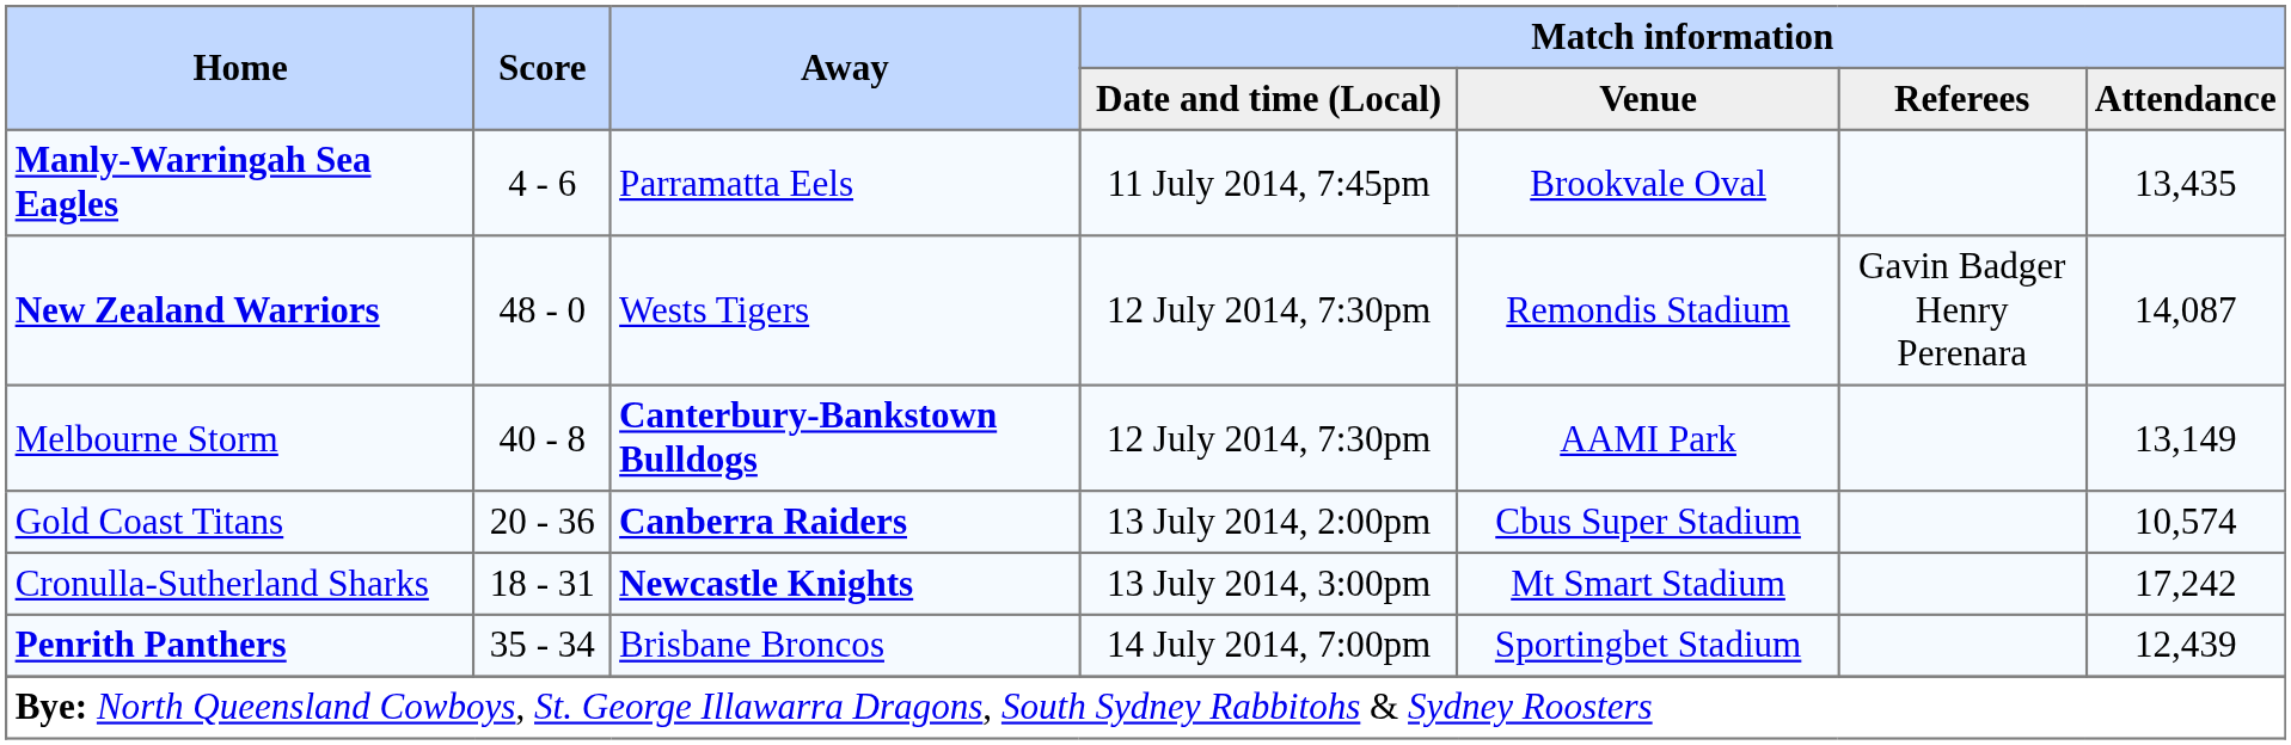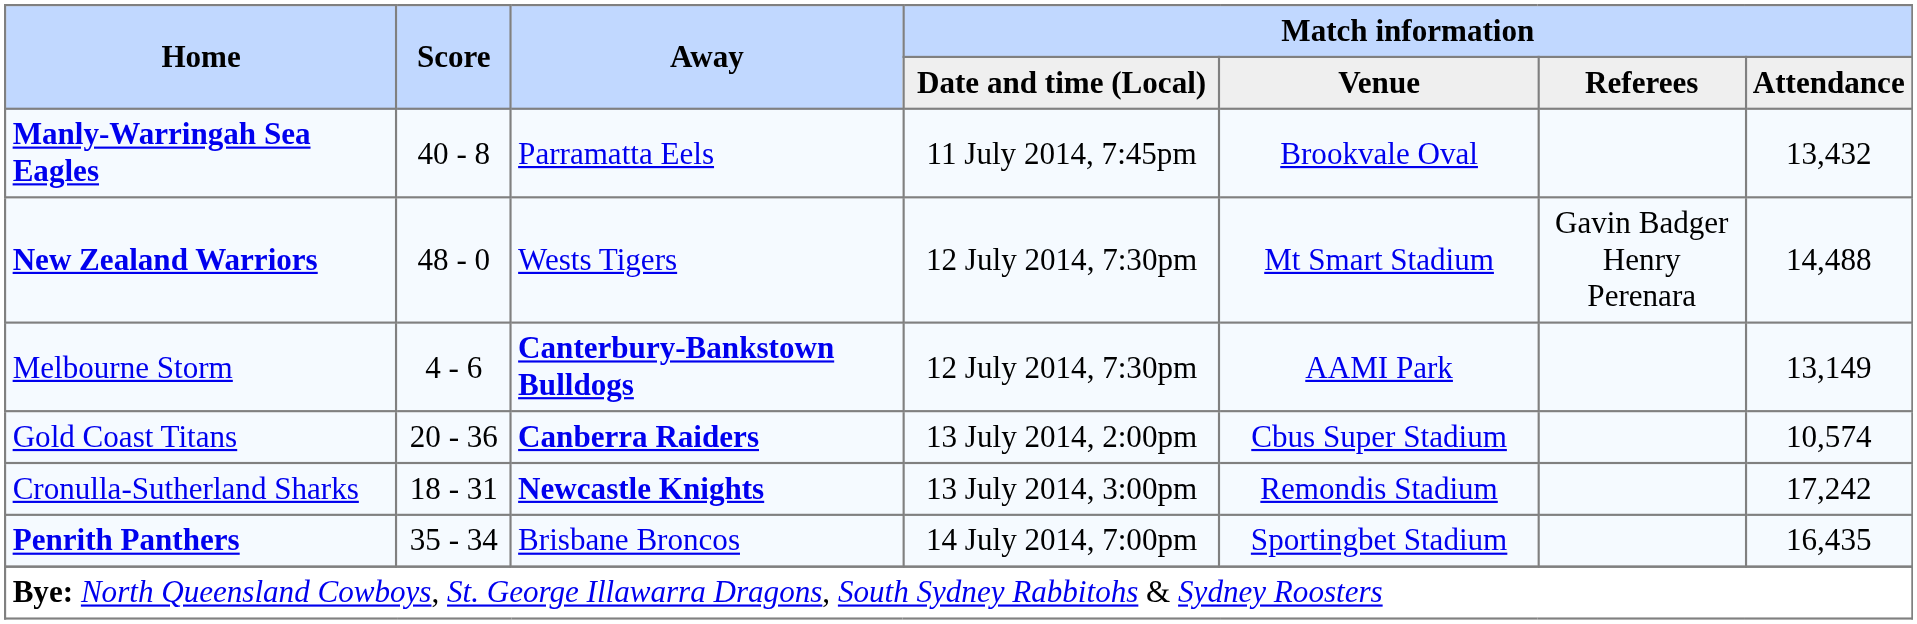Manly-Warringah Sea Eagles | Score: 4 - 6 -> 40 - 8
Manly-Warringah Sea Eagles | Match information / Attendance: 13,435 -> 13,432
New Zealand Warriors | Match information / Venue: Remondis Stadium -> Mt Smart Stadium
New Zealand Warriors | Match information / Attendance: 14,087 -> 14,488
Melbourne Storm | Score: 40 - 8 -> 4 - 6
Cronulla-Sutherland Sharks | Match information / Venue: Mt Smart Stadium -> Remondis Stadium
Penrith Panthers | Match information / Attendance: 12,439 -> 16,435
